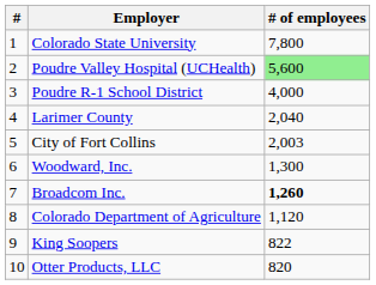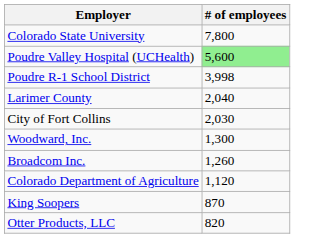- column: # | 1 | 2 | 3 | 4 | 5 | 6 | 7 | 8 | 9 | 10
Poudre R-1 School District | # of employees: 4,000 -> 3,998
City of Fort Collins | # of employees: 2,003 -> 2,030
Broadcom Inc. | # of employees: bold -> normal
King Soopers | # of employees: 822 -> 870
